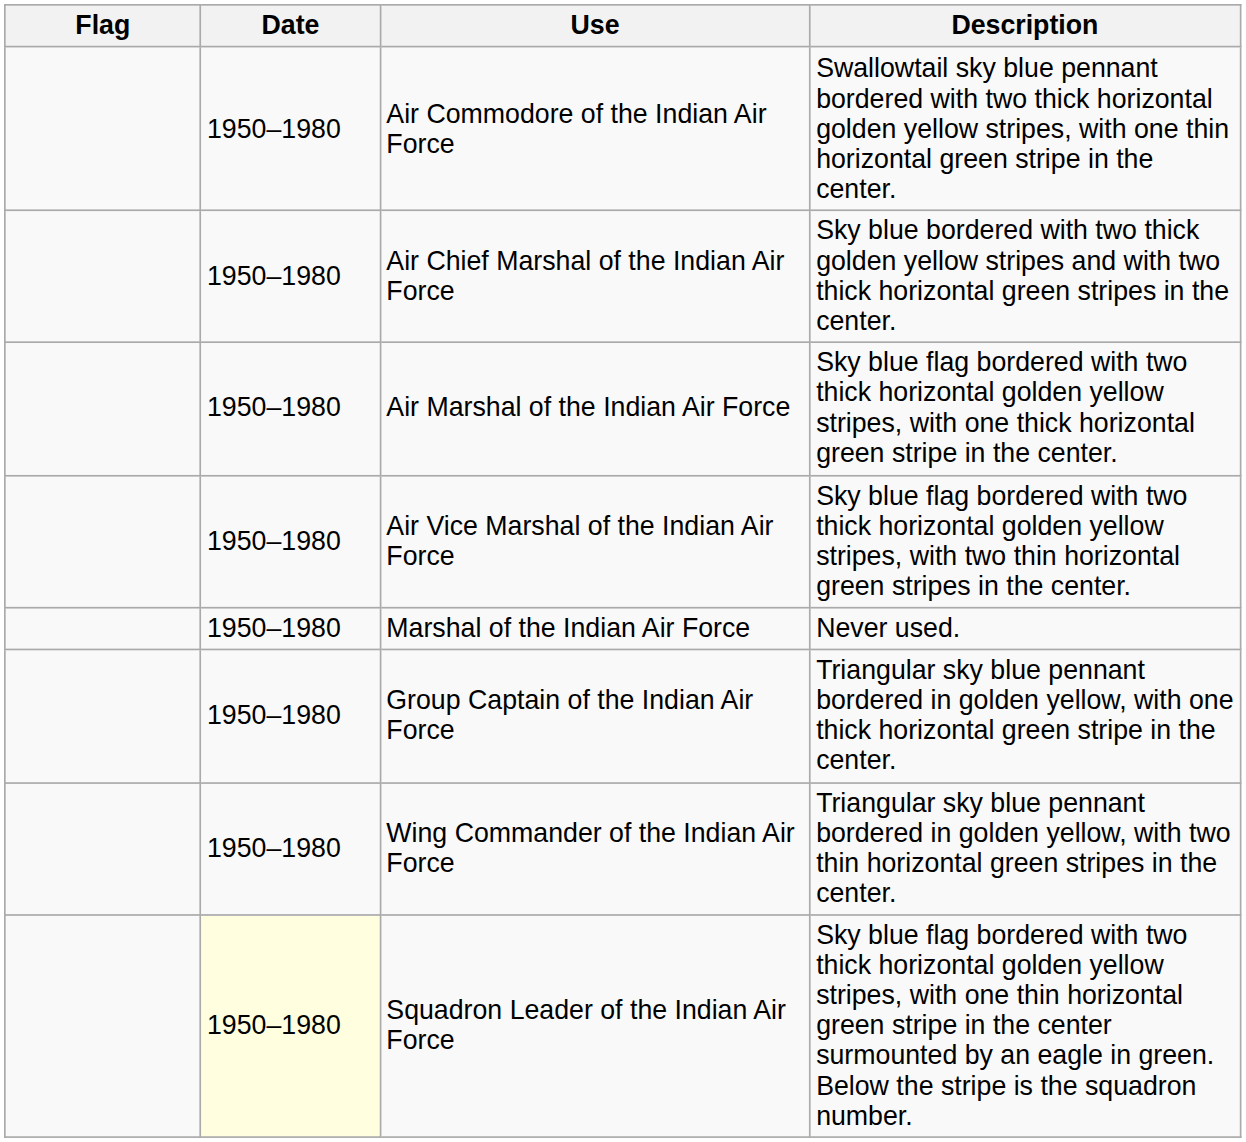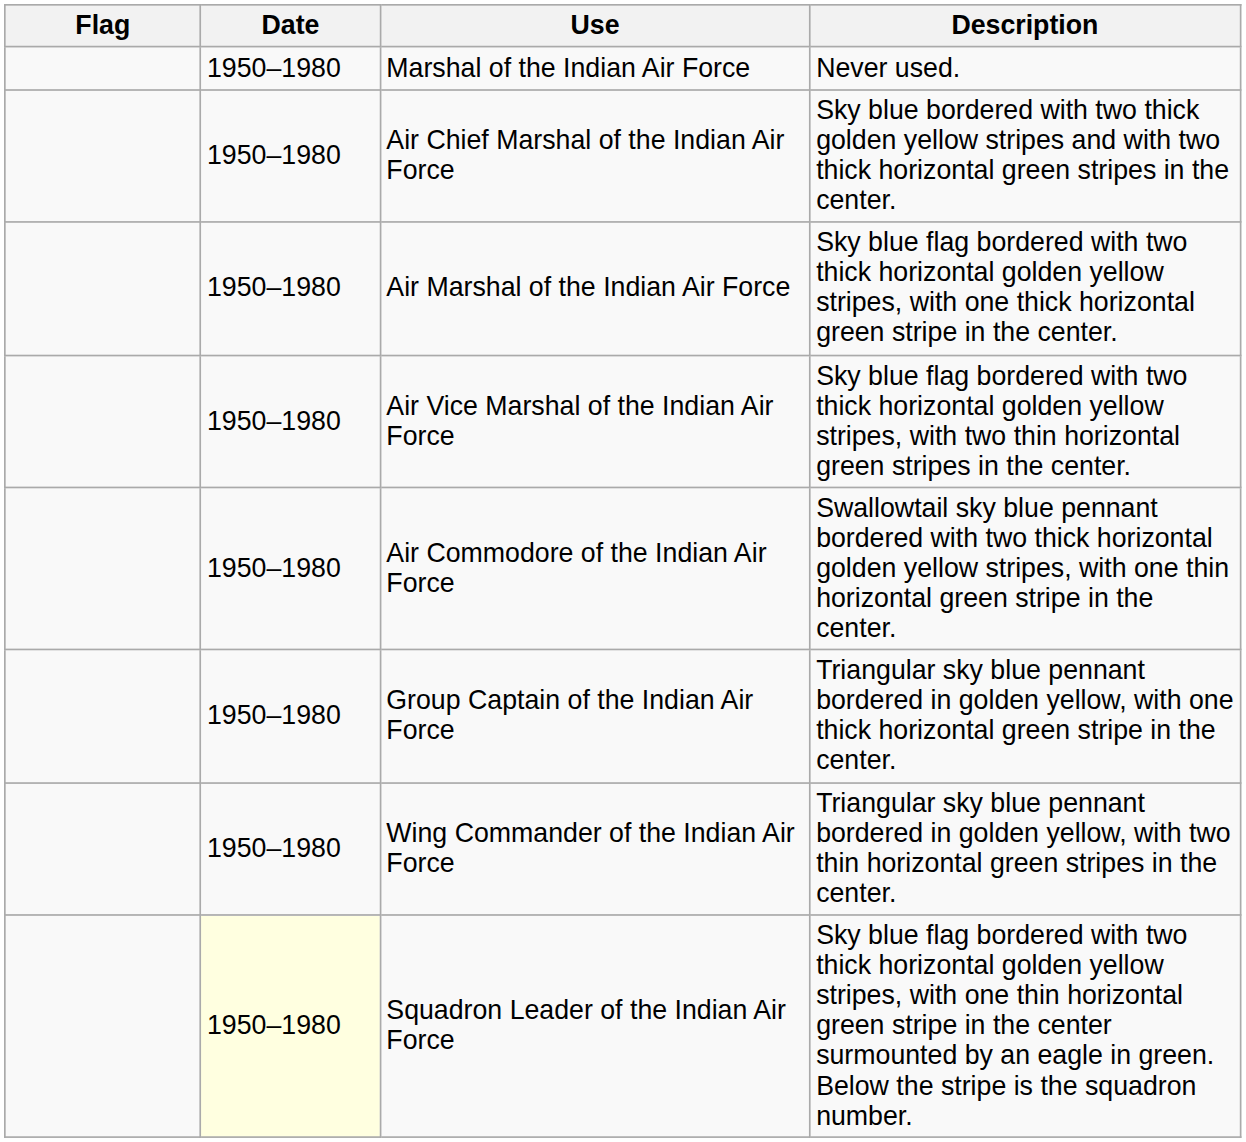rows swapped: Marshal of the Indian Air Force <-> Air Commodore of the Indian Air Force
